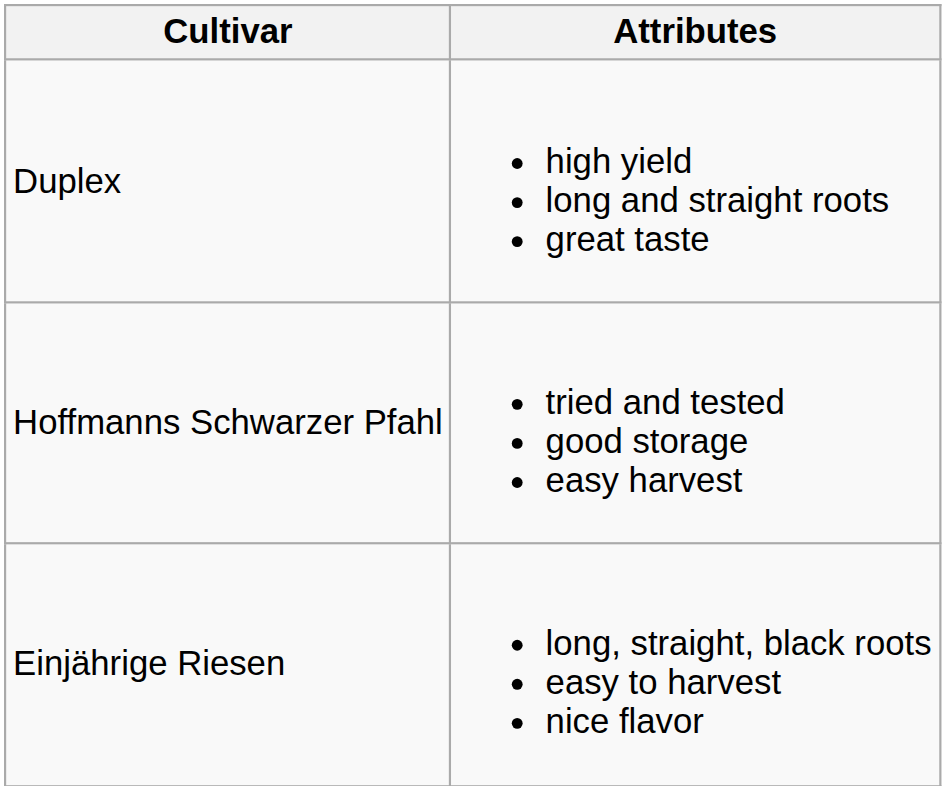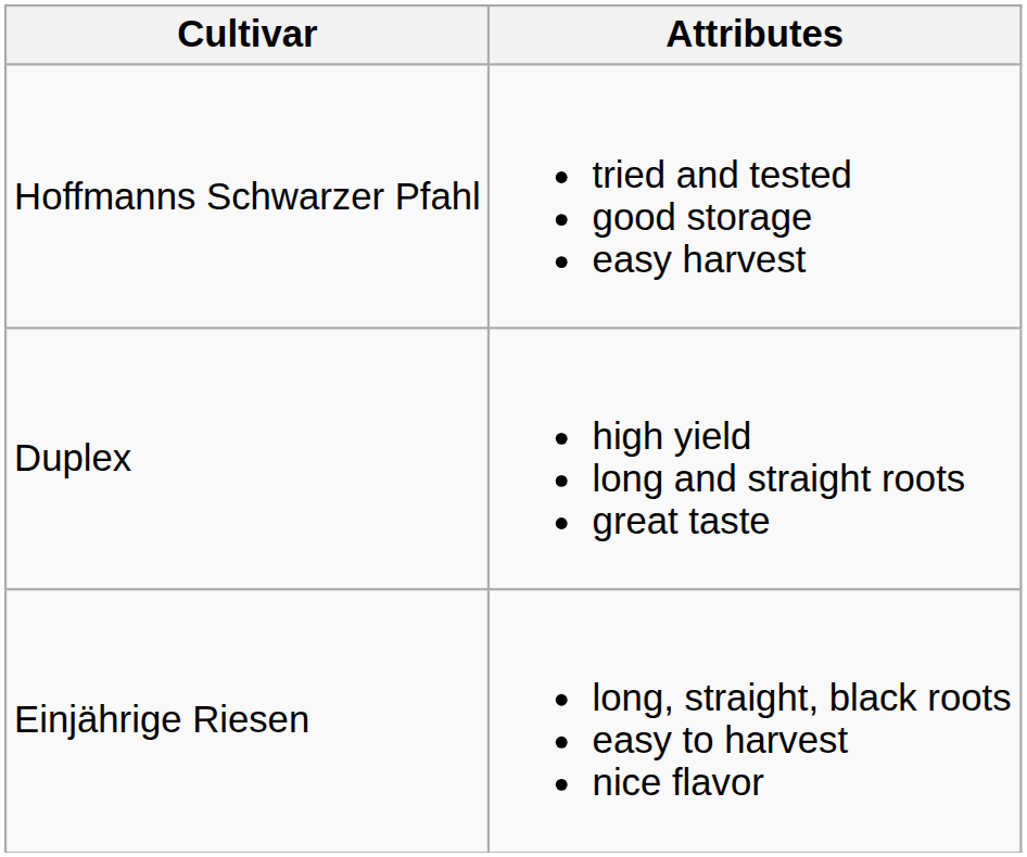rows swapped: Hoffmanns Schwarzer Pfahl <-> Duplex
